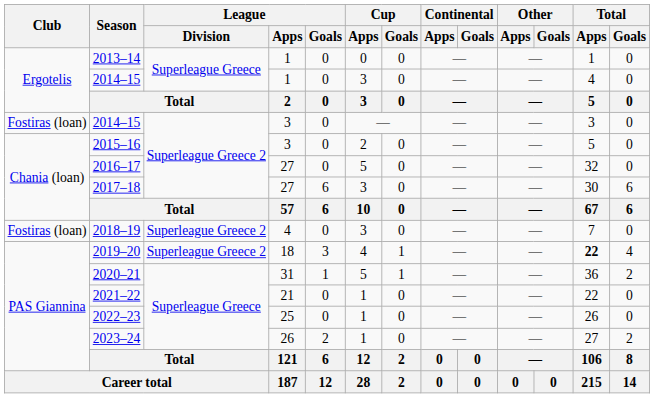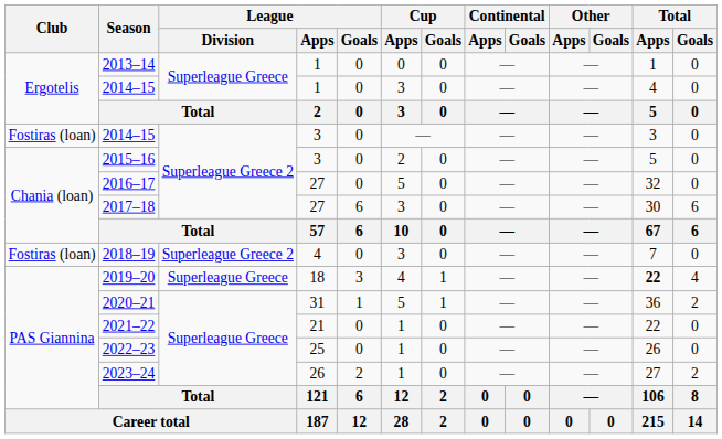2019–20 | League / Division: Superleague Greece 2 -> Superleague Greece
